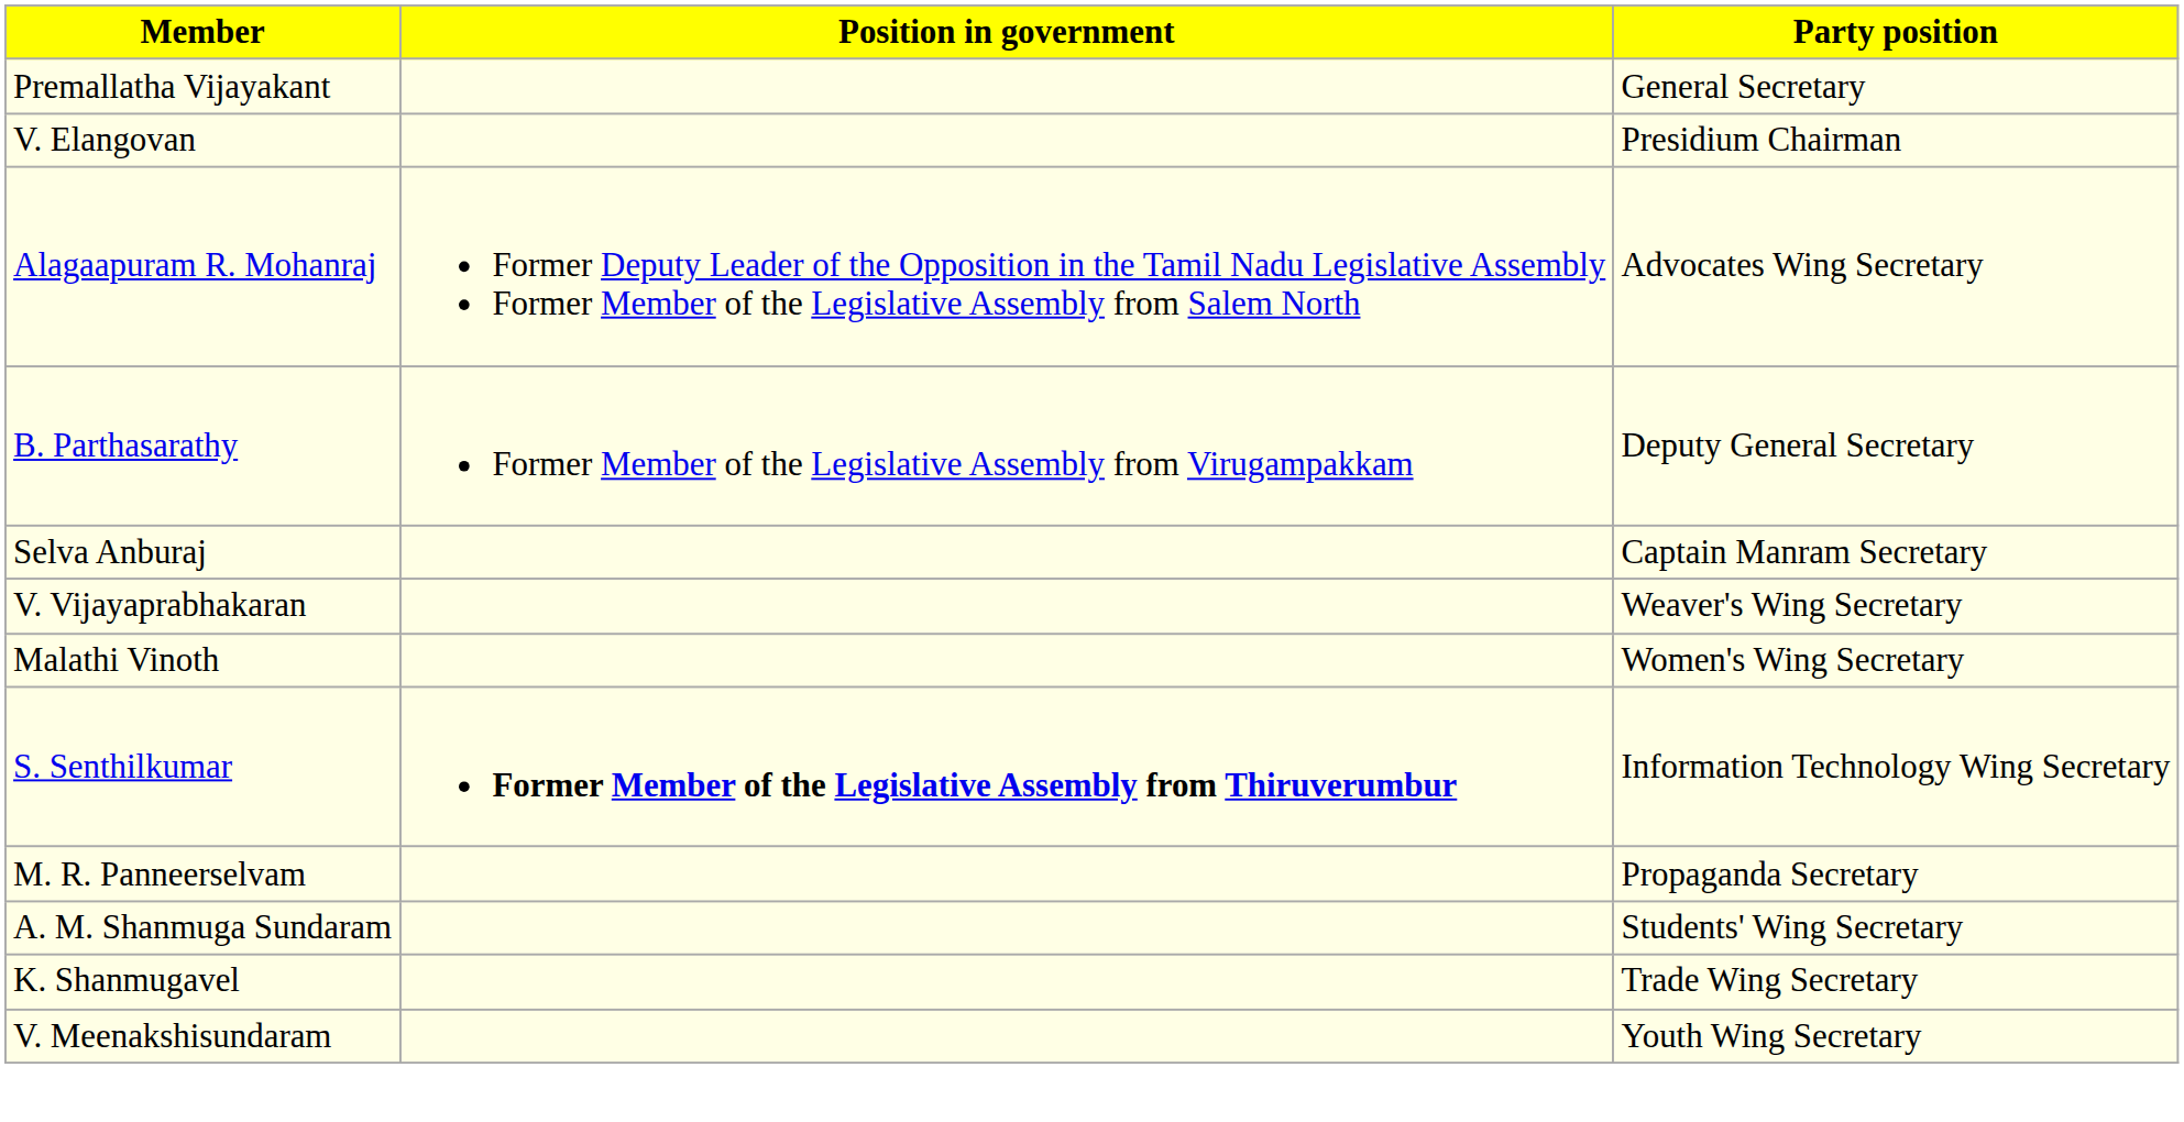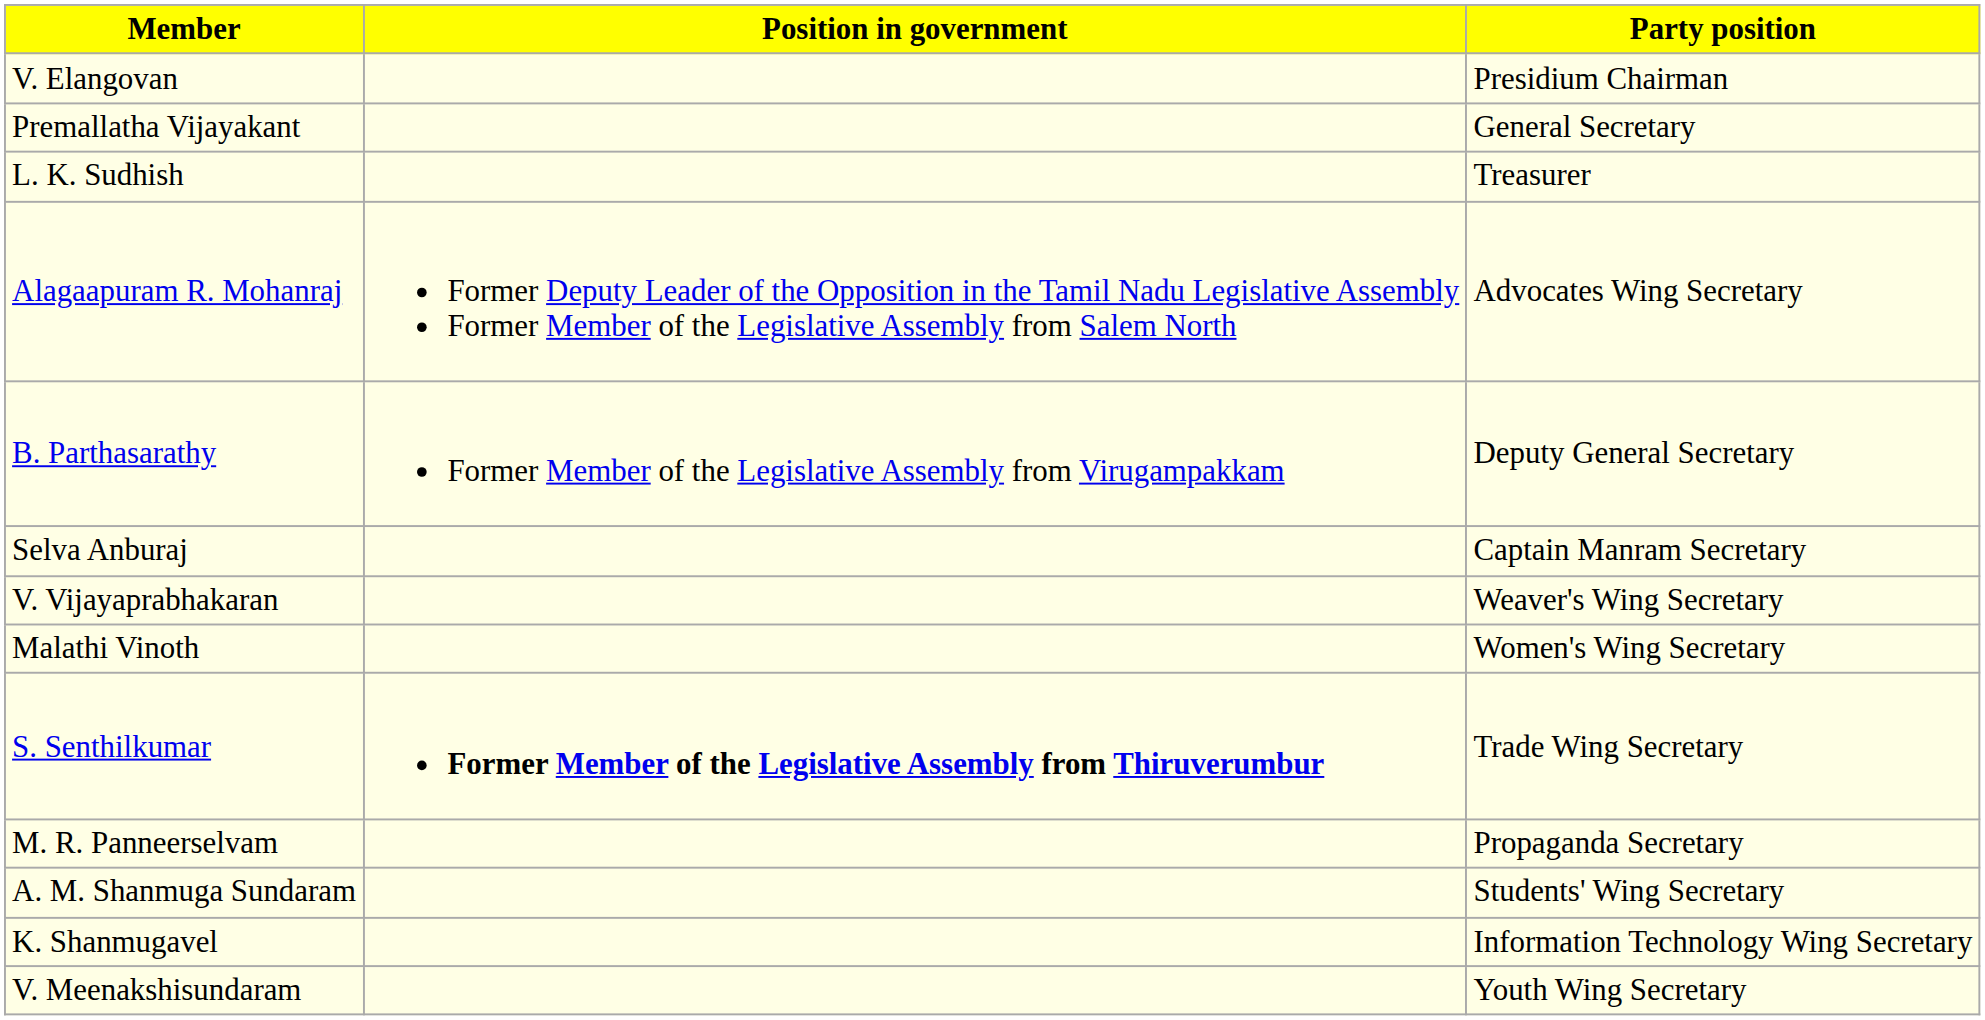rows swapped: Premallatha Vijayakant <-> V. Elangovan
+ row: L. K. Sudhish | Treasurer
S. Senthilkumar | Party position: Information Technology Wing Secretary -> Trade Wing Secretary
K. Shanmugavel | Party position: Trade Wing Secretary -> Information Technology Wing Secretary
